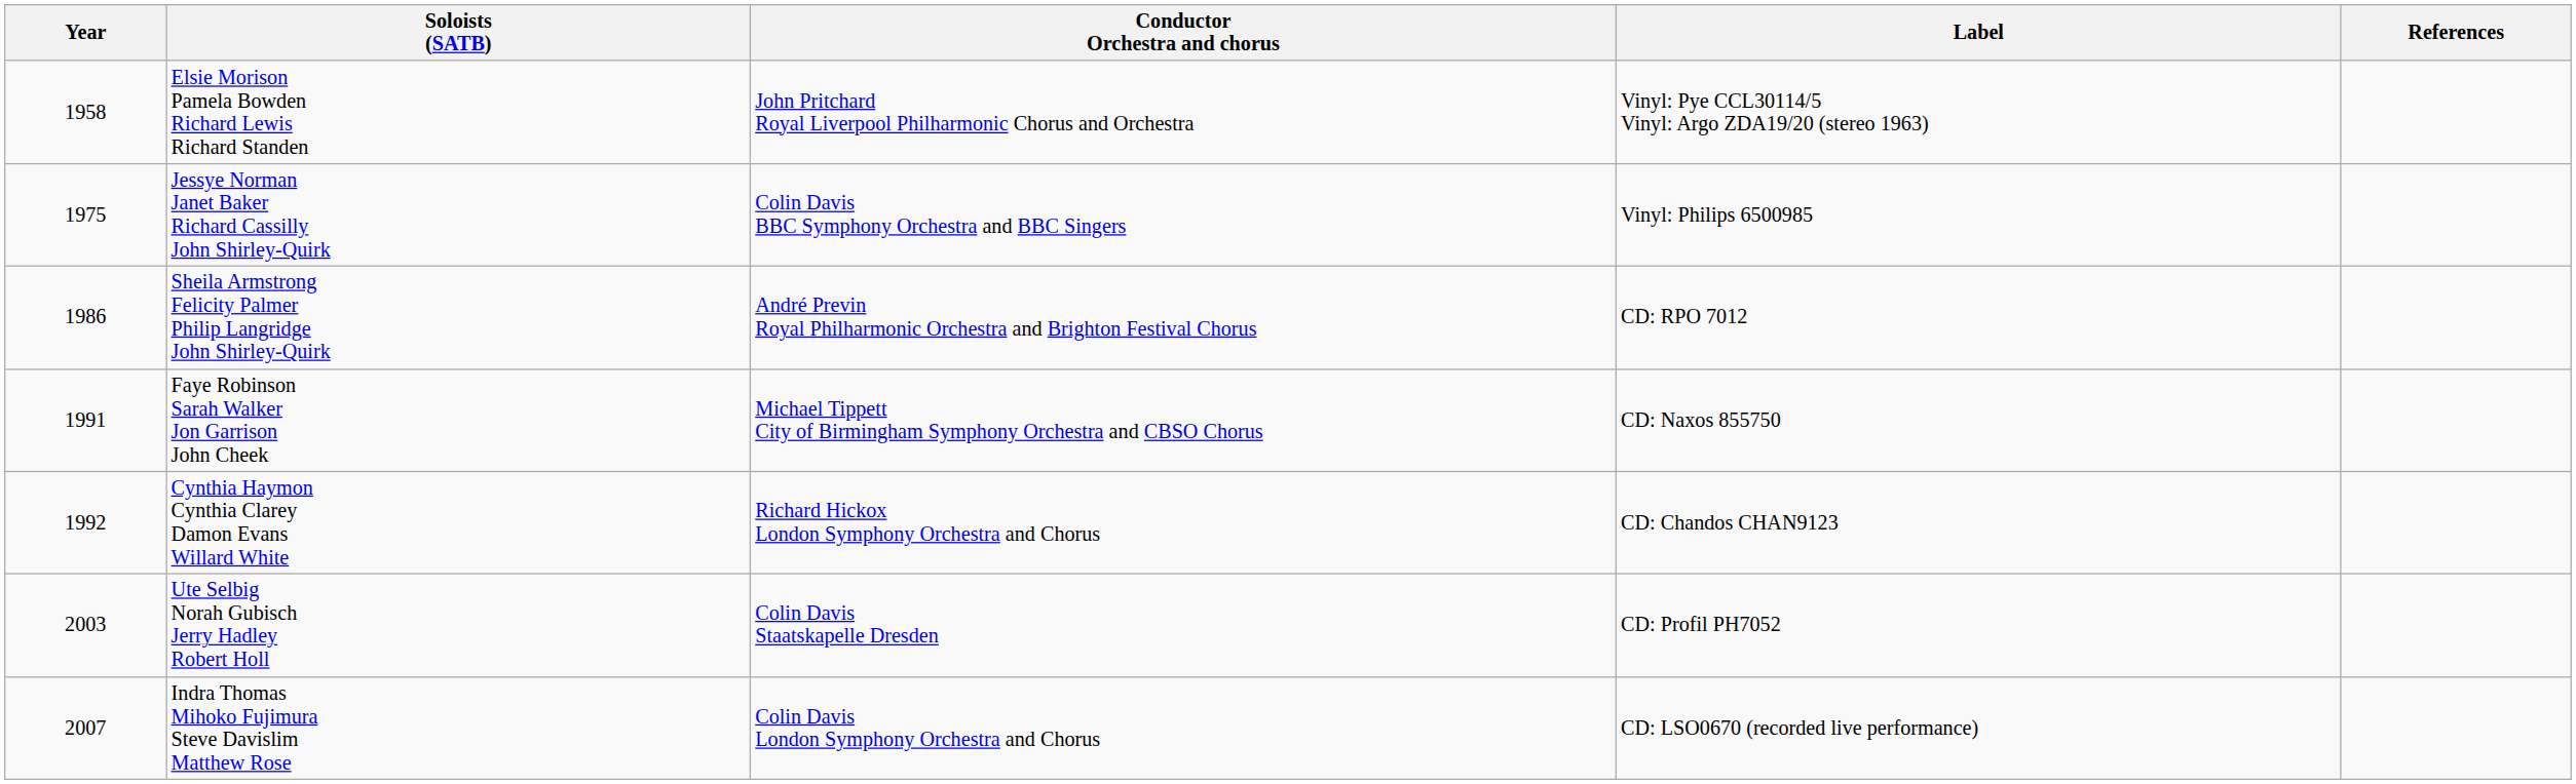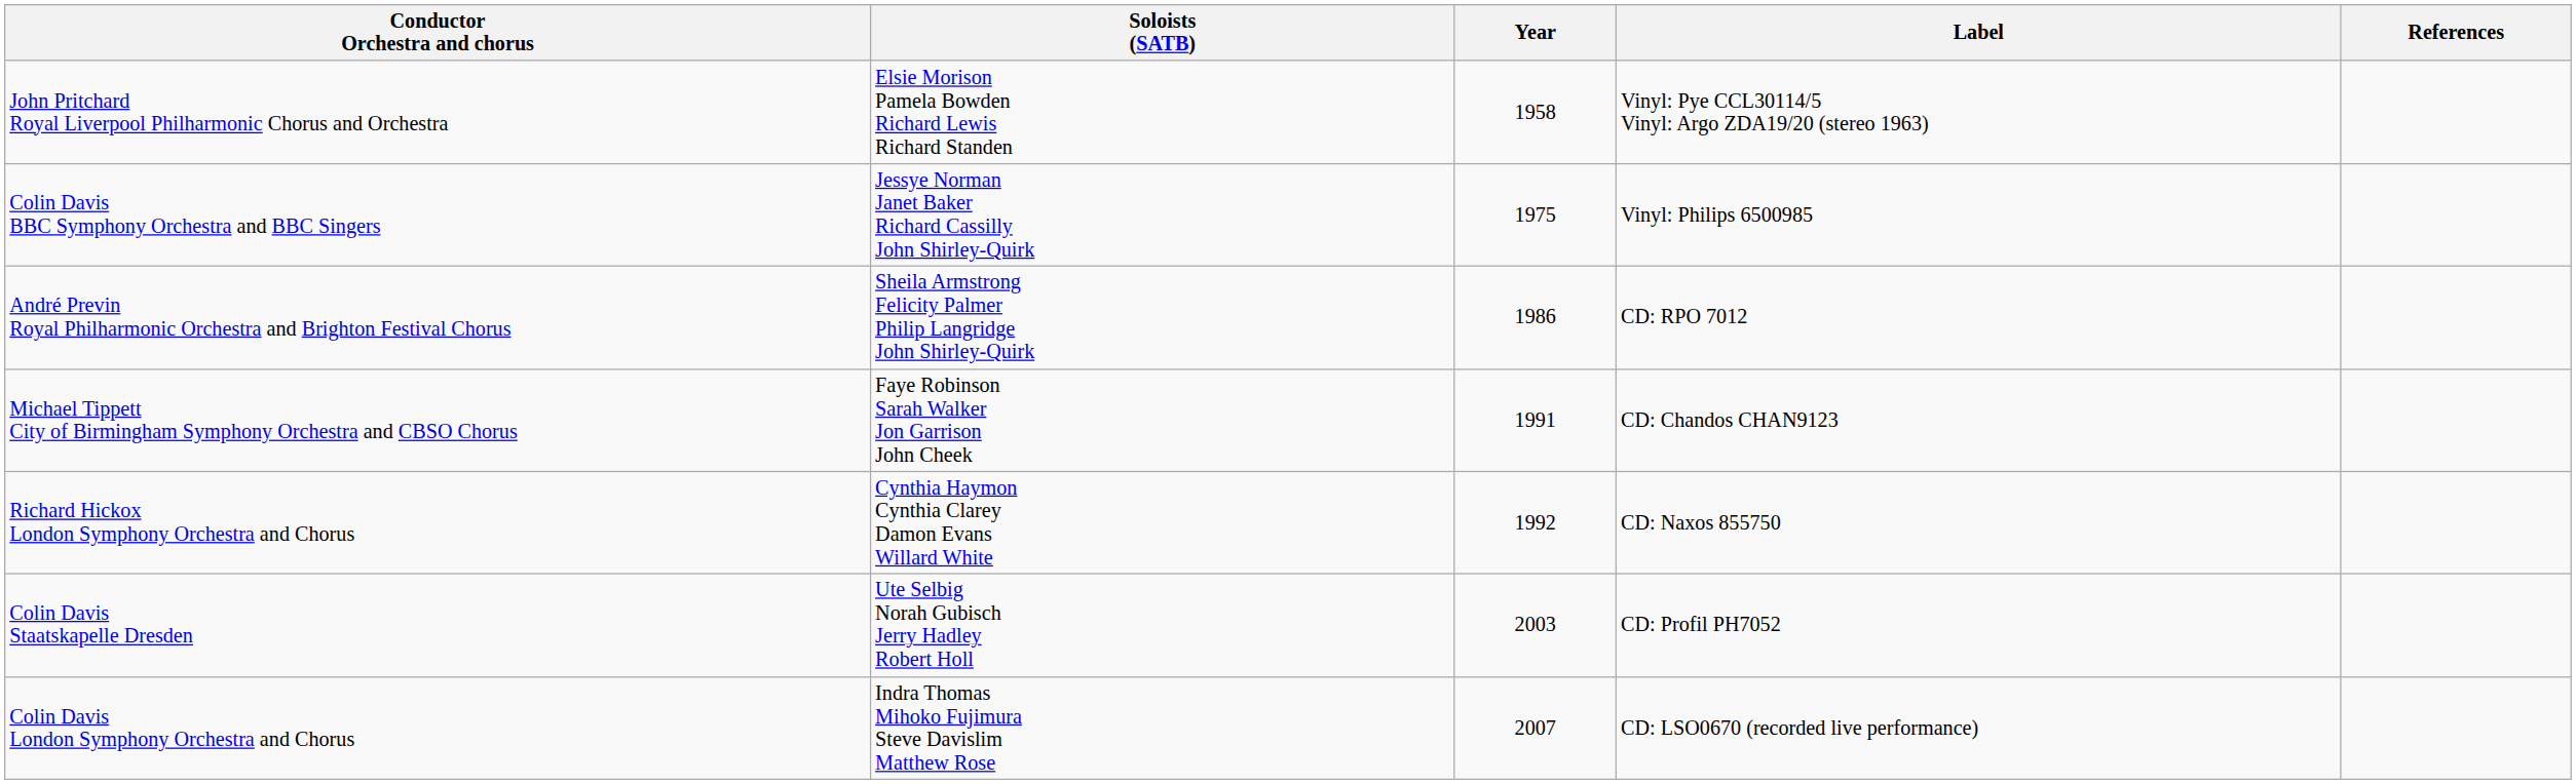columns swapped: Year <-> Conductor Orchestra and chorus
Faye Robinson Sarah Walker Jon Garrison John Cheek | Label: CD: Naxos 855750 -> CD: Chandos CHAN9123
Cynthia Haymon Cynthia Clarey Damon Evans Willard White | Label: CD: Chandos CHAN9123 -> CD: Naxos 855750
